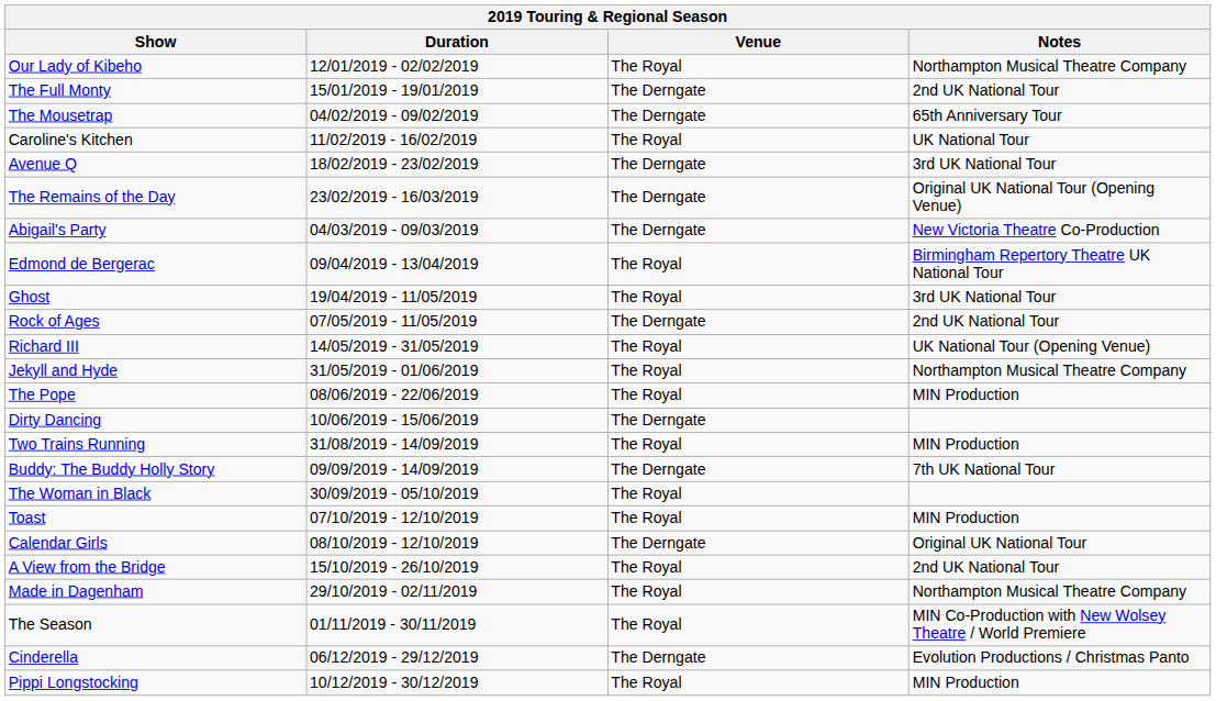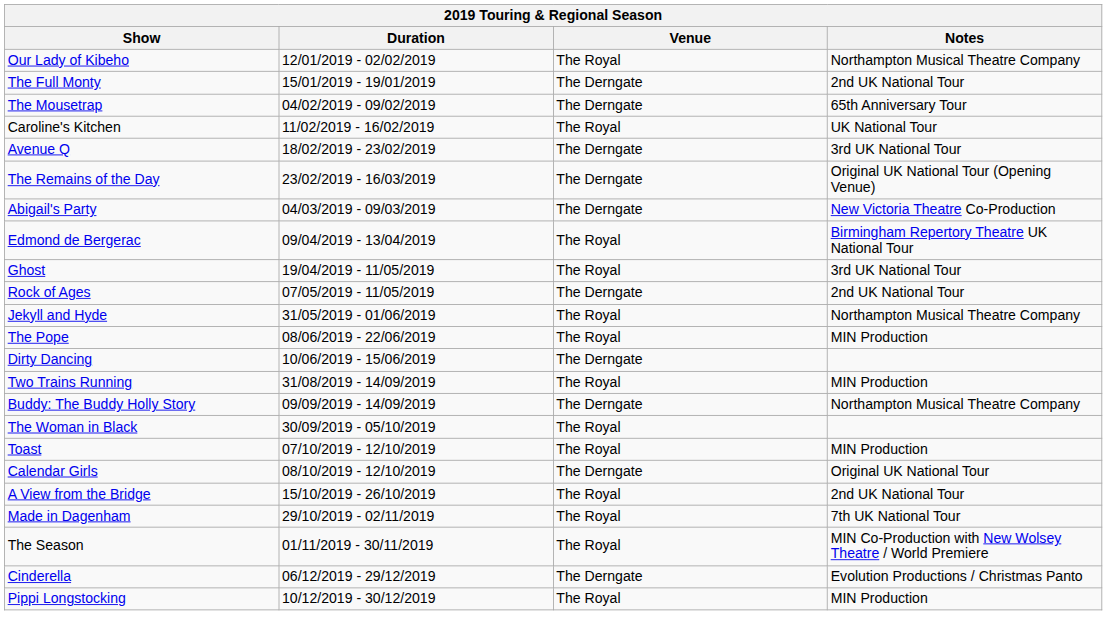- row: Richard III | 14/05/2019 - 31/05/2019 | The Royal | UK National Tour (Opening Venue)
Buddy: The Buddy Holly Story | Notes: 7th UK National Tour -> Northampton Musical Theatre Company
Made in Dagenham | Notes: Northampton Musical Theatre Company -> 7th UK National Tour
